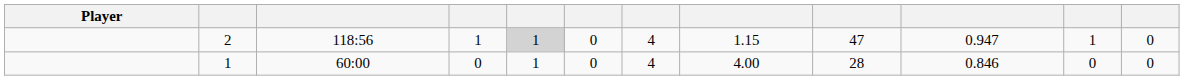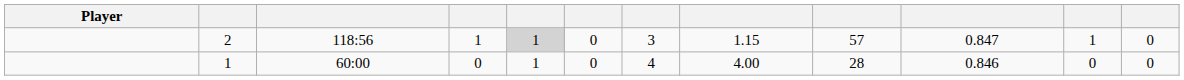2 | column 7: 4 -> 3
2 | column 9: 47 -> 57
2 | column 10: 0.947 -> 0.847
